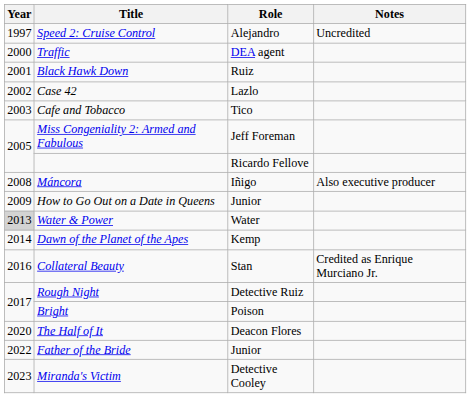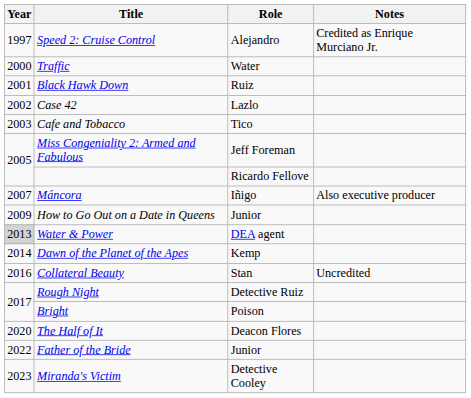Speed 2: Cruise Control | Notes: Uncredited -> Credited as Enrique Murciano Jr.
Traffic | Role: DEA agent -> Water
Máncora | Year: 2008 -> 2007
Water & Power | Role: Water -> DEA agent
Collateral Beauty | Notes: Credited as Enrique Murciano Jr. -> Uncredited
